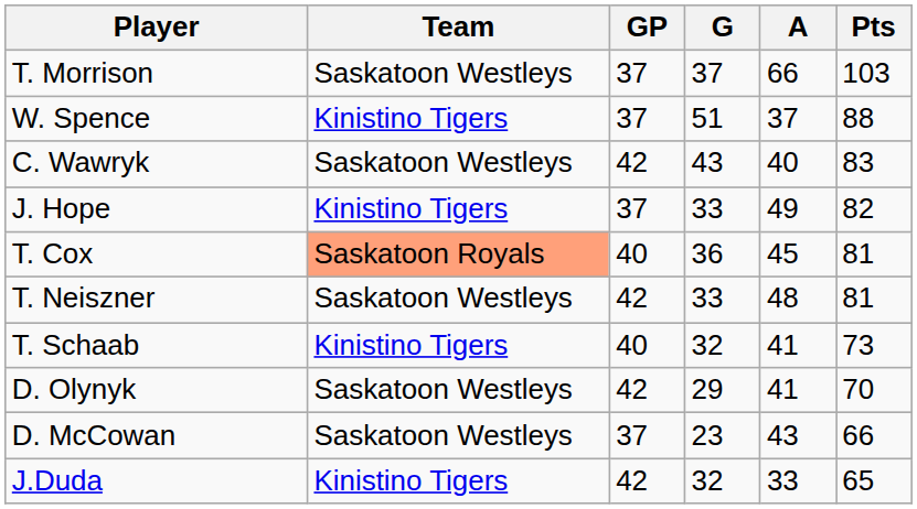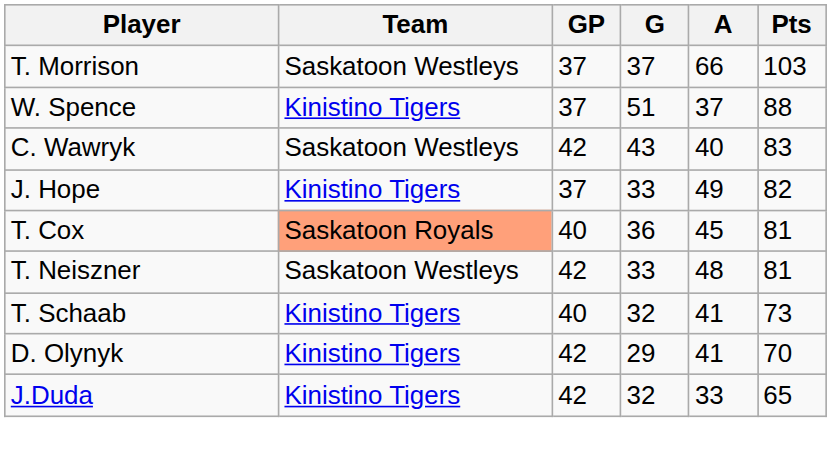D. Olynyk | Team: Saskatoon Westleys -> Kinistino Tigers
- row: D. McCowan | Saskatoon Westleys | 37 | 23 | 43 | 66
